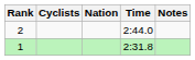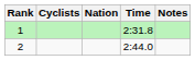rows swapped: 1 <-> 2
